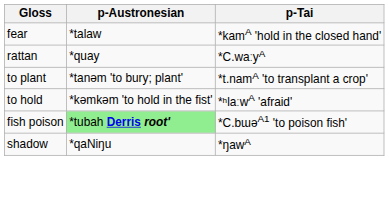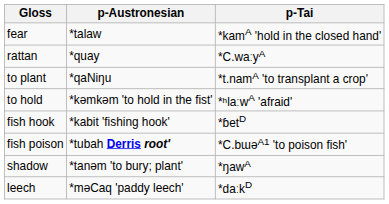to plant | p-Austronesian: *tanəm 'to bury; plant' -> *qaNiŋu
+ row: fish hook | *kabit 'fishing hook' | *ɓetD
fish poison | p-Austronesian: lightgreen background -> no background
shadow | p-Austronesian: *qaNiŋu -> *tanəm 'to bury; plant'
+ row: leech | *məCaq 'paddy leech' | *daːkD
